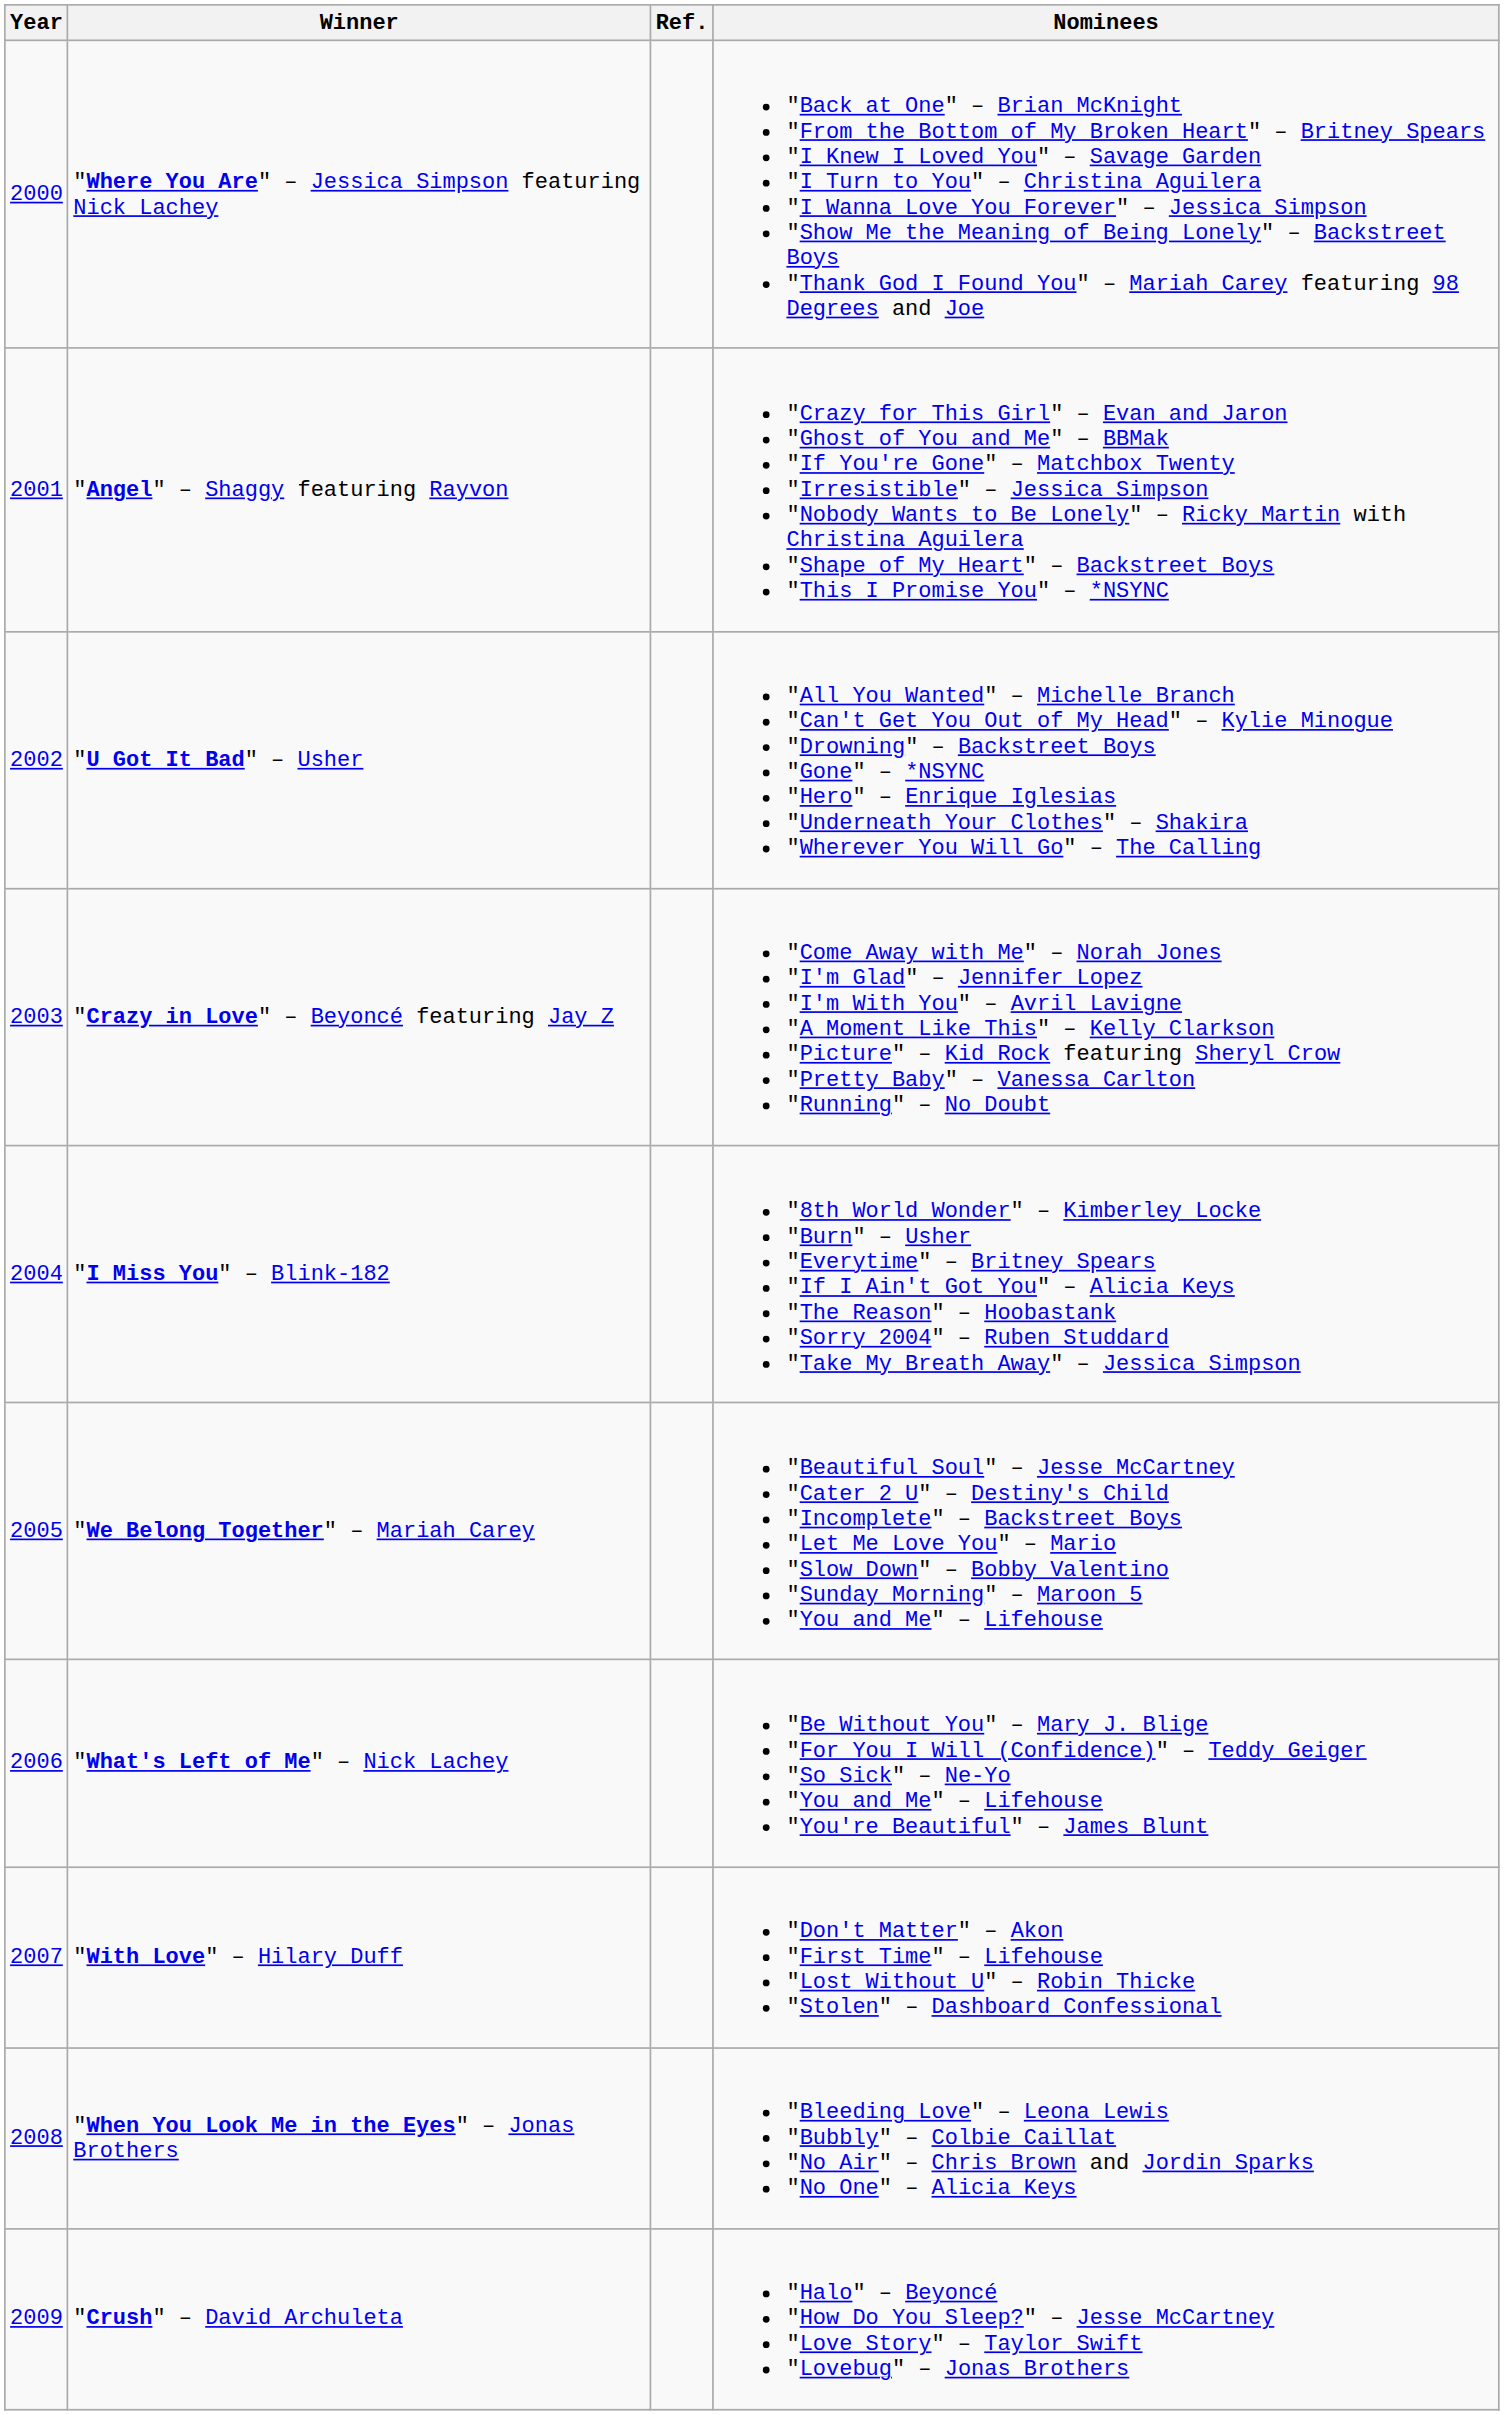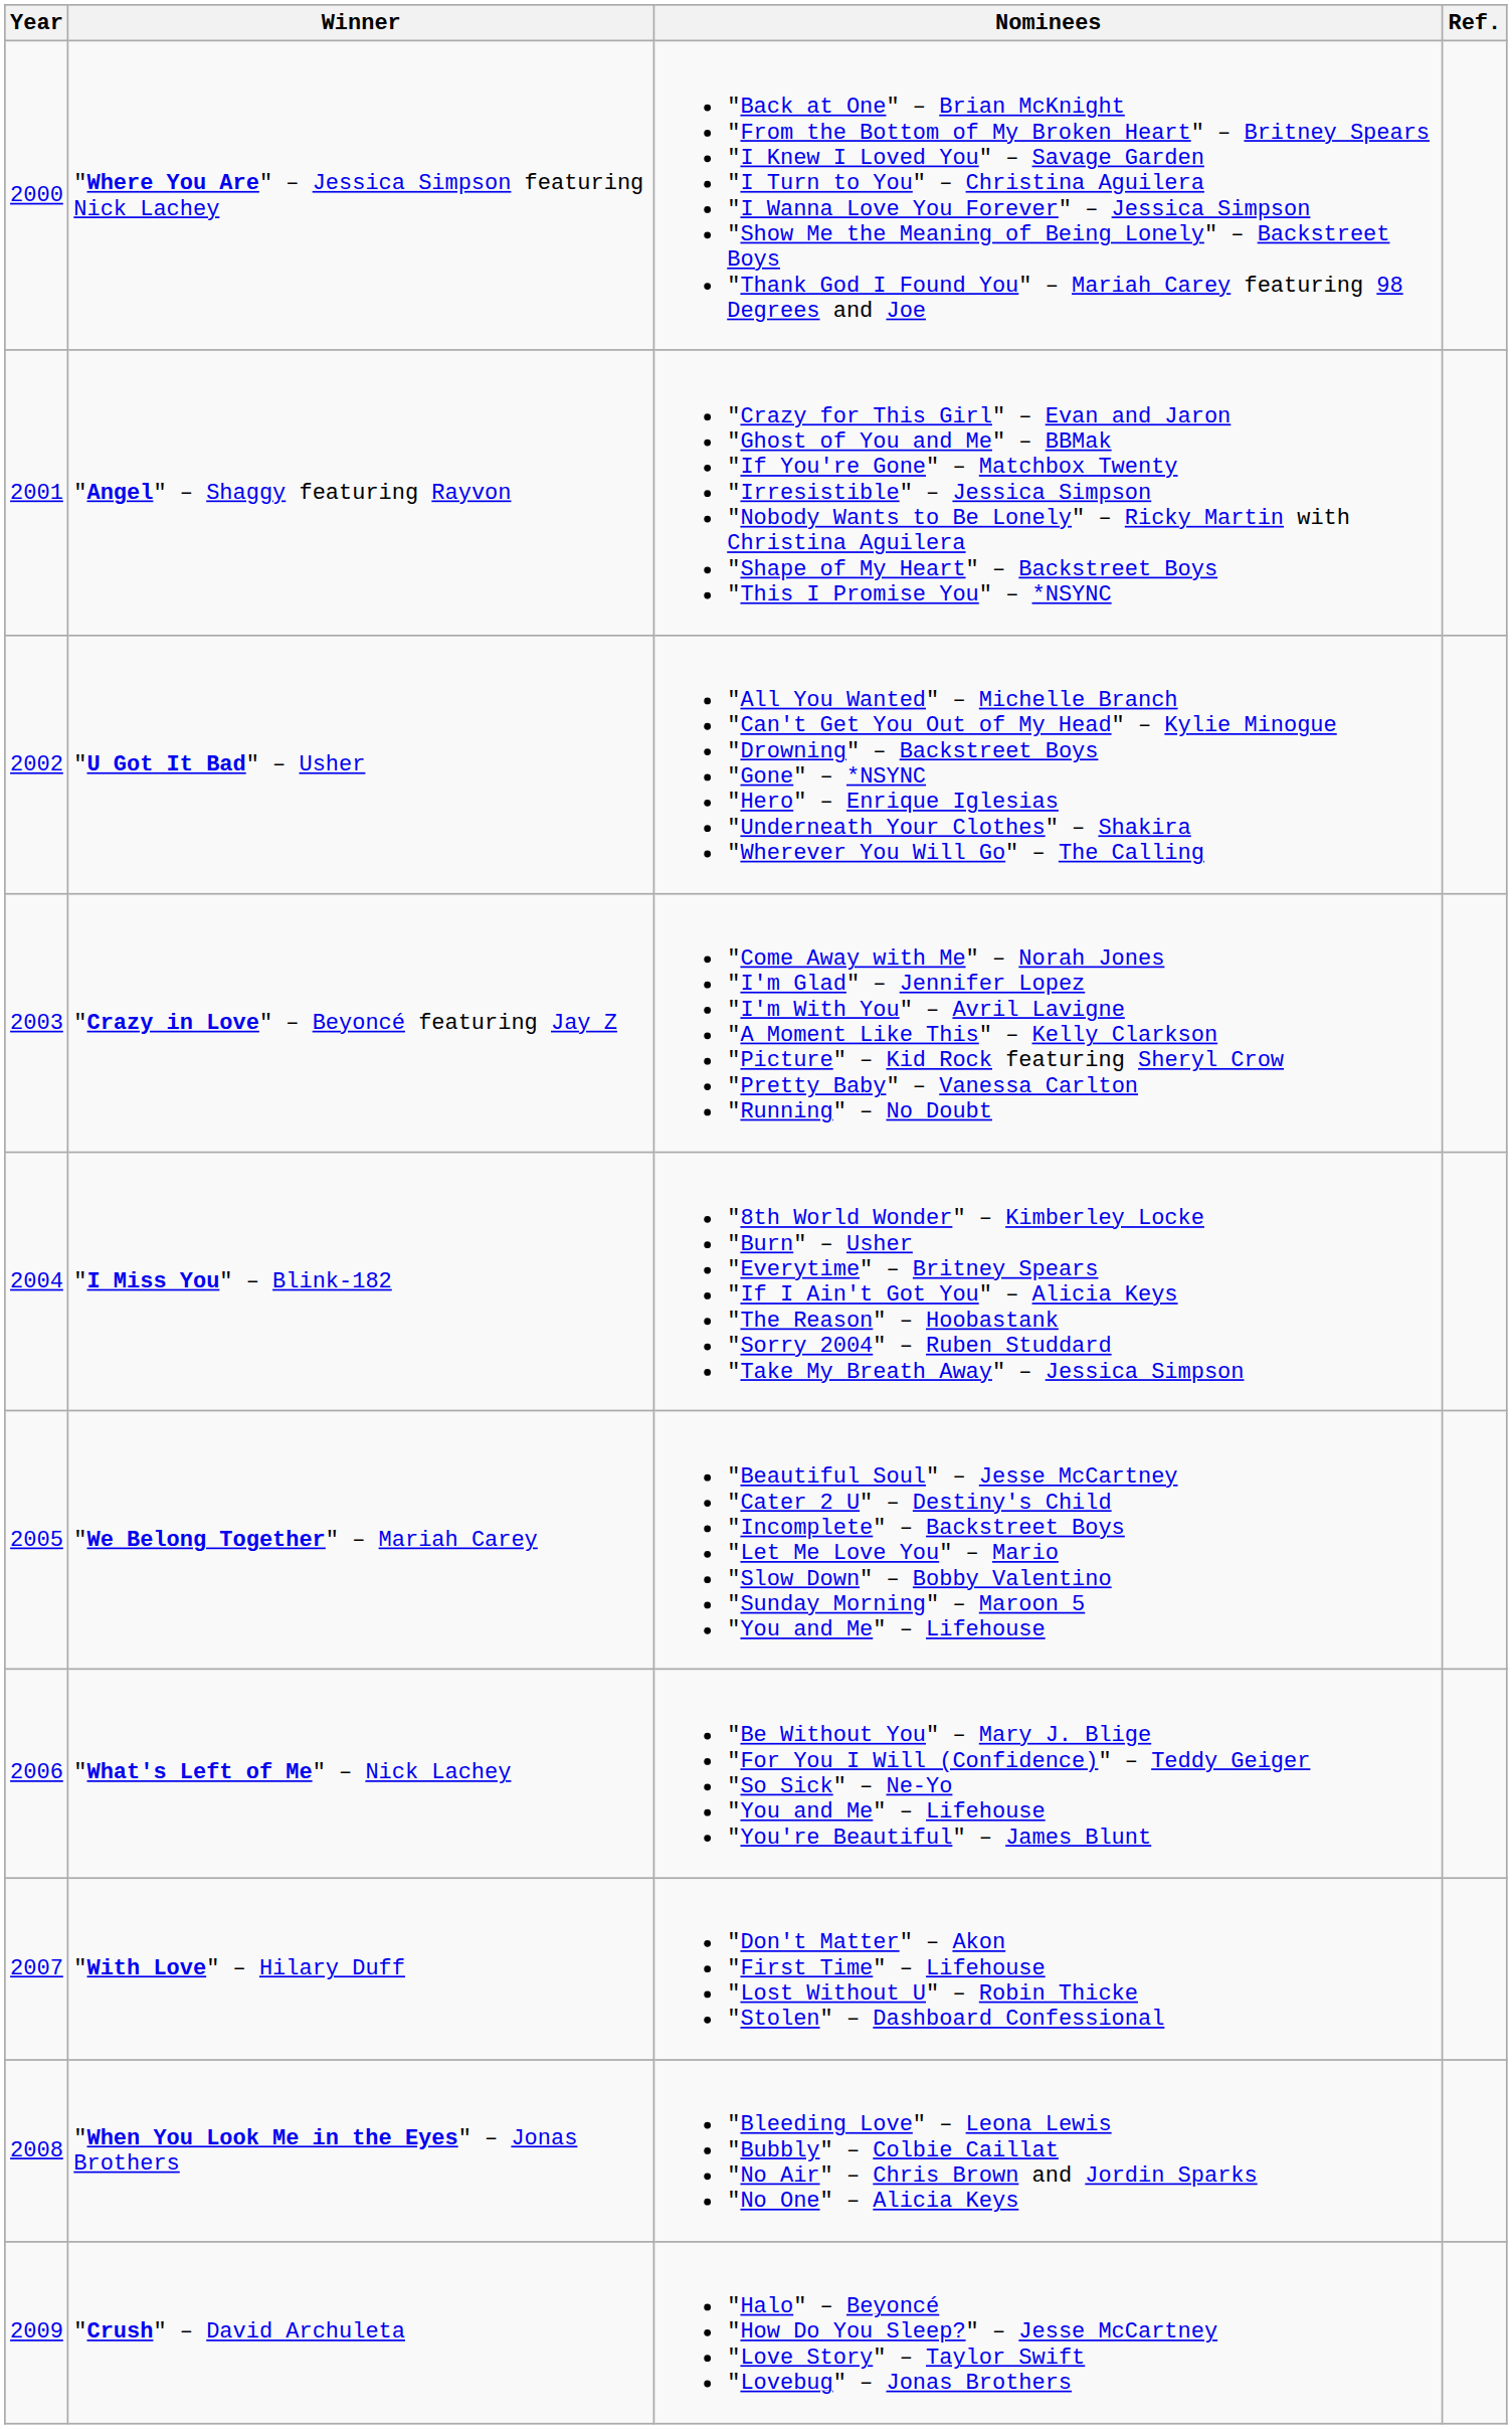columns swapped: Nominees <-> Ref.
